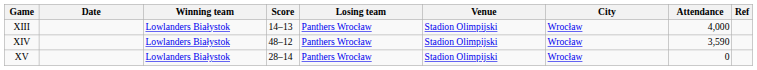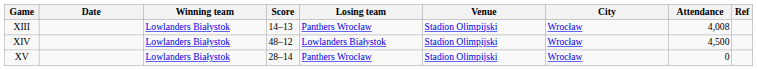XIII | Attendance: 4,000 -> 4,008
XIV | Losing team: Panthers Wrocław -> Lowlanders Białystok
XIV | Attendance: 3,590 -> 4,500
